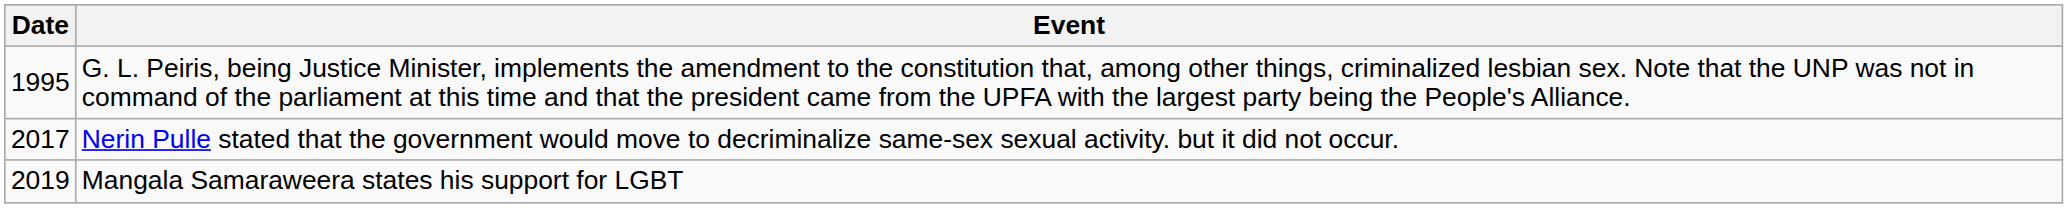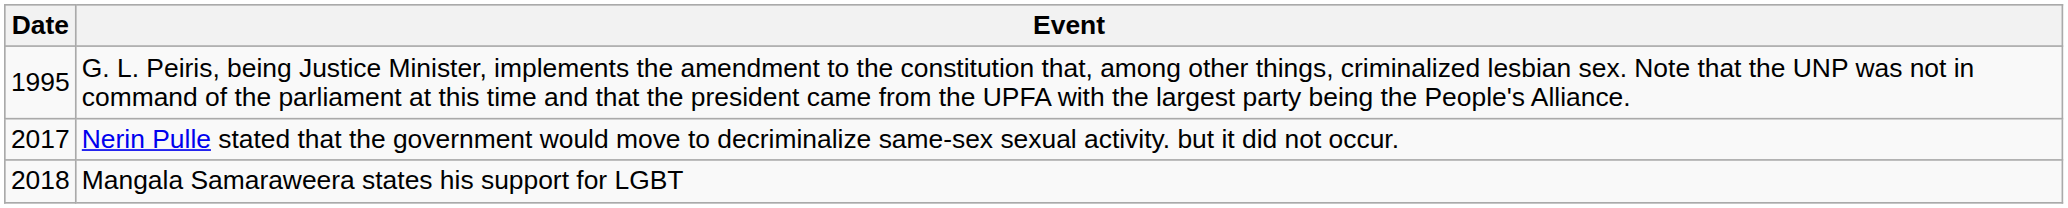Mangala Samaraweera states his support for LGBT | Date: 2019 -> 2018
